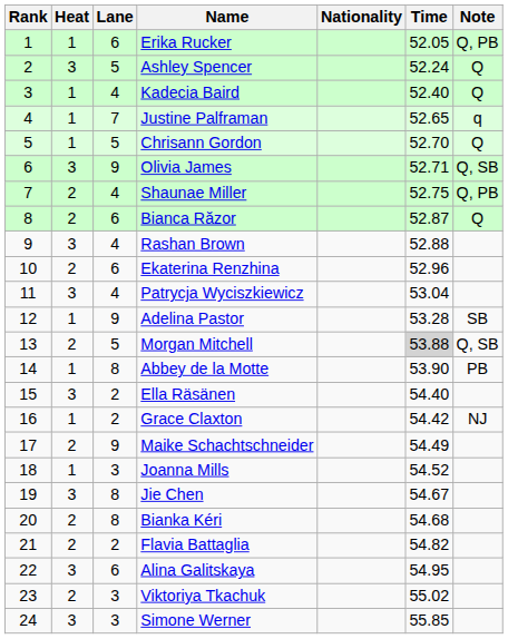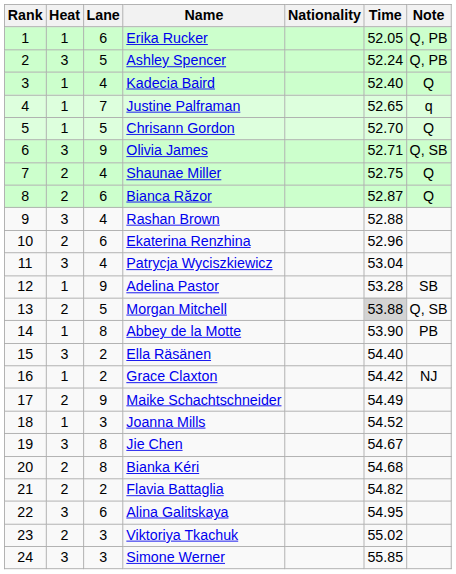Ashley Spencer | Note: Q -> Q, PB
Shaunae Miller | Note: Q, PB -> Q
